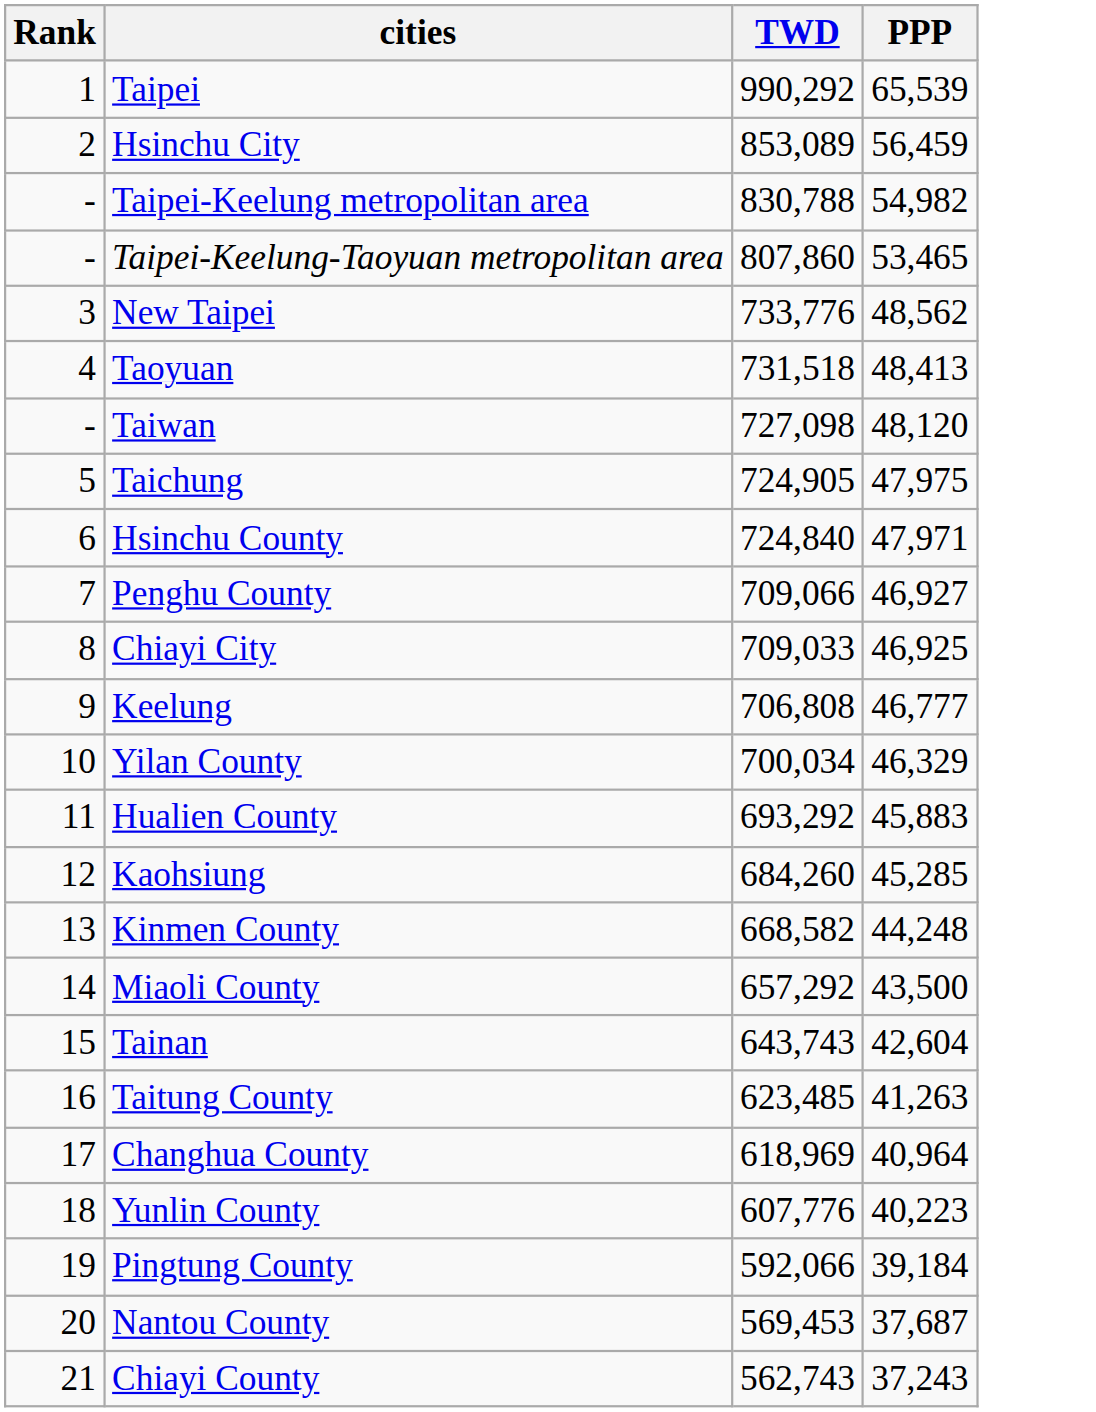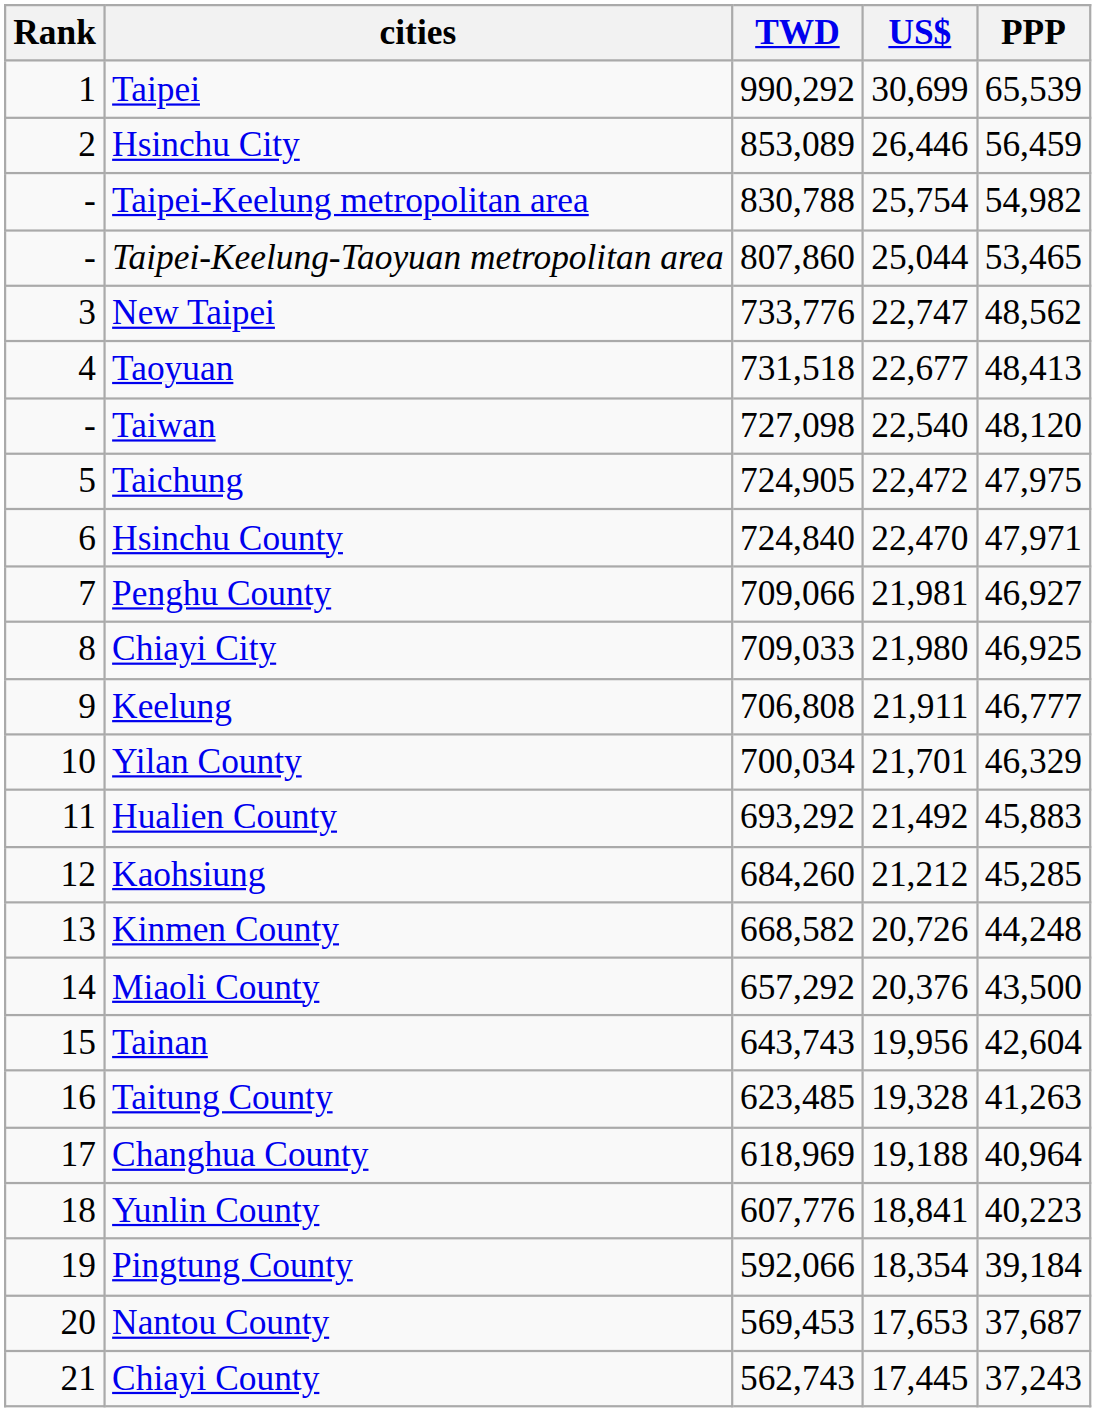+ column: US$ | 30,699 | 26,446 | 25,754 | 25,044 | 22,747 | 22,677 | 22,540 | 22,472 | 22,470 | 21,981 | 21,980 | 21,911 | 21,701 | 21,492 | 21,212 | 20,726 | 20,376 | 19,956 | 19,328 | 19,188 | 18,841 | 18,354 | 17,653 | 17,445
